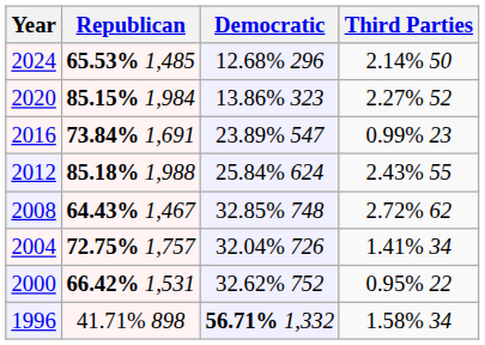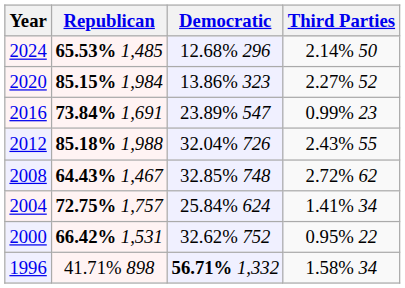2012 | Democratic: 25.84% 624 -> 32.04% 726
2004 | Democratic: 32.04% 726 -> 25.84% 624
